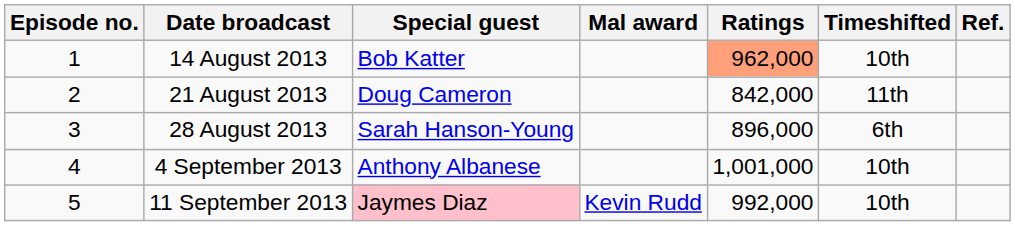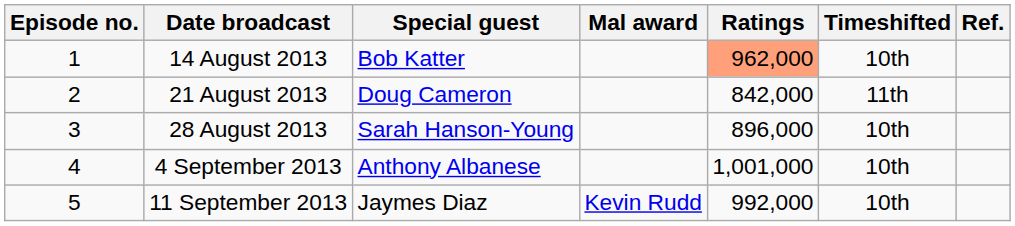28 August 2013 | Timeshifted: 6th -> 10th
11 September 2013 | Special guest: pink background -> no background
